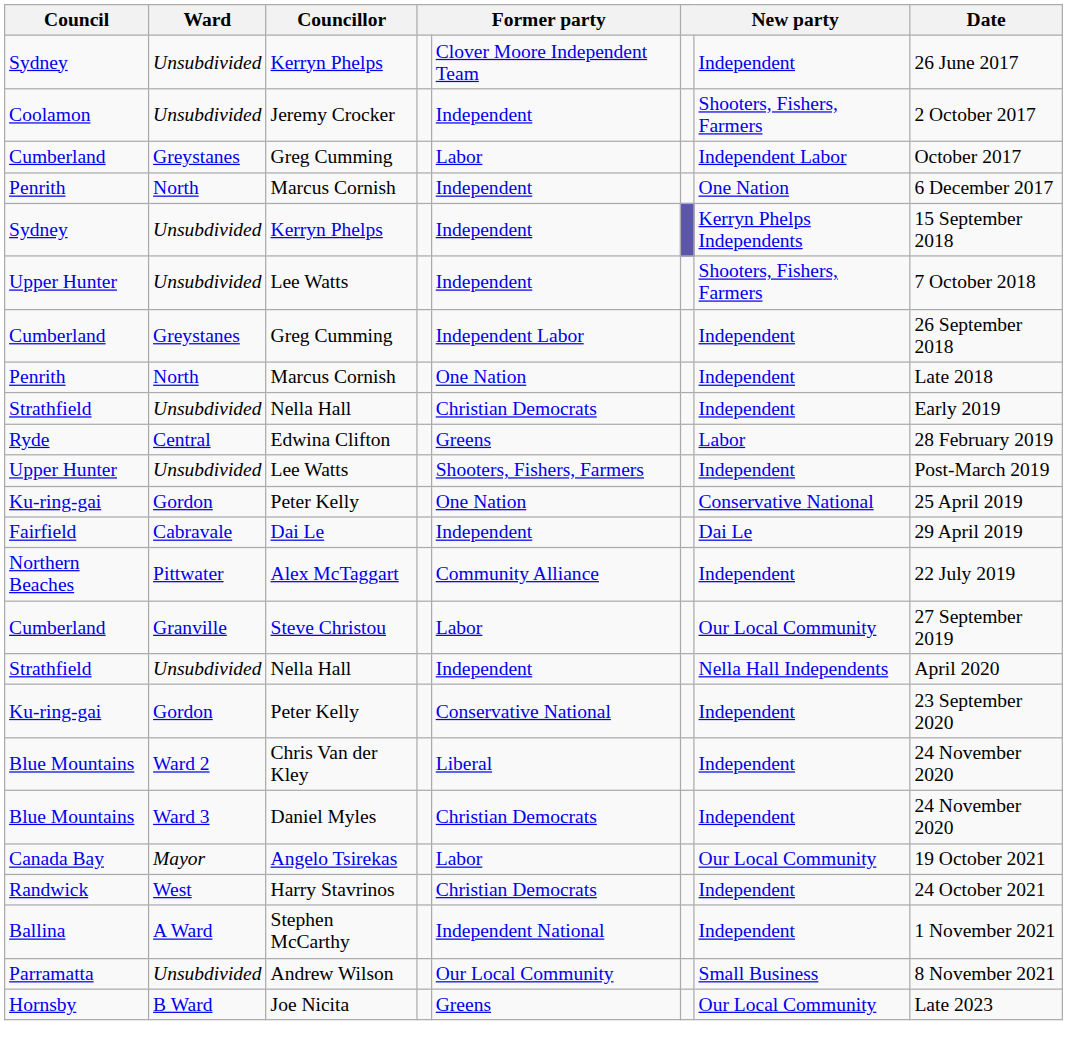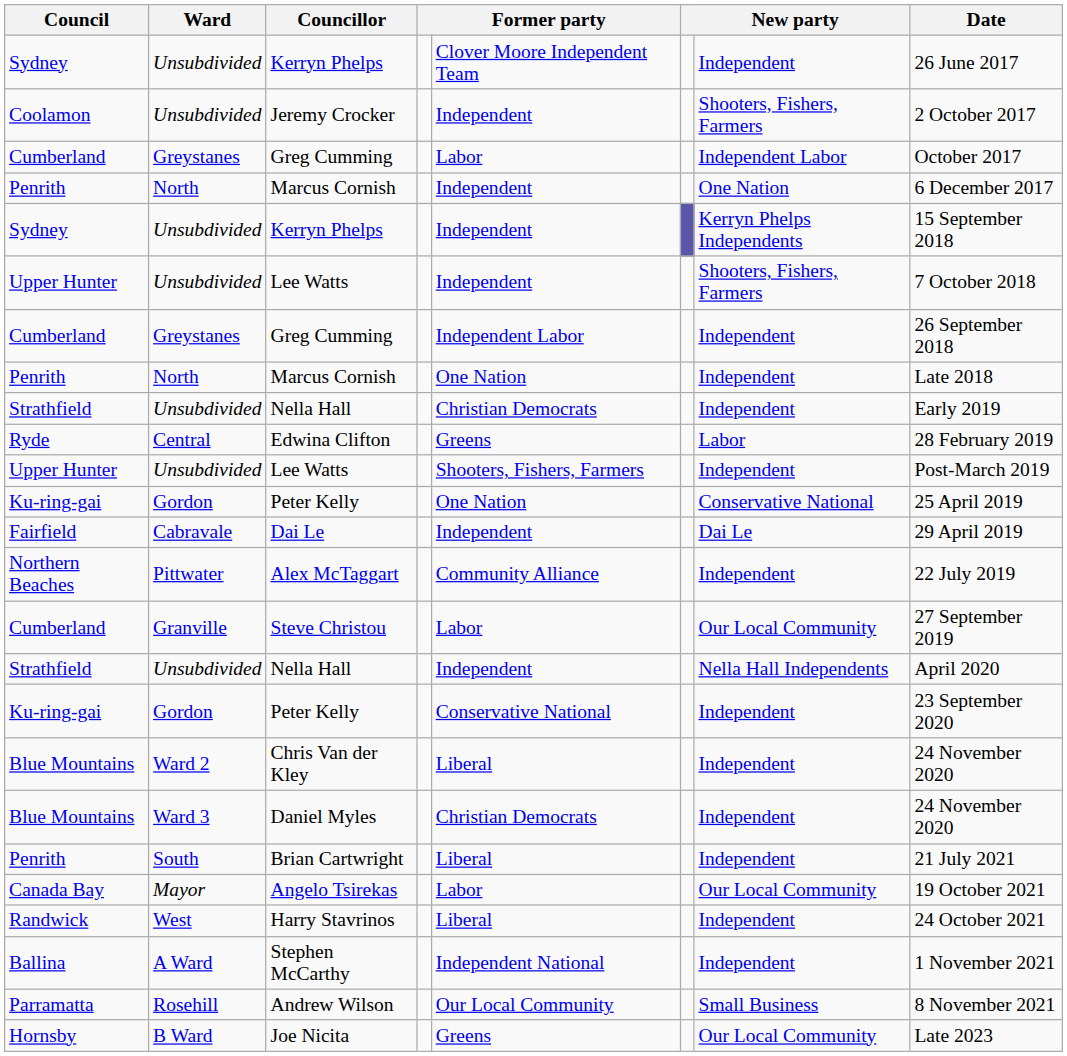+ row: Penrith | South | Brian Cartwright | Liberal | Independent | 21 July 2021
Harry Stavrinos | column 5: Christian Democrats -> Liberal
Andrew Wilson | Ward: Unsubdivided -> Rosehill
